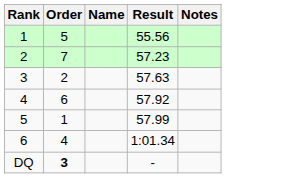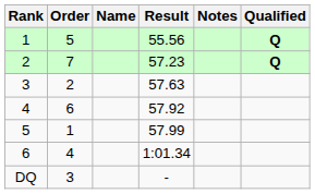+ column: Qualified | Q | Q
DQ | Order: bold -> normal
